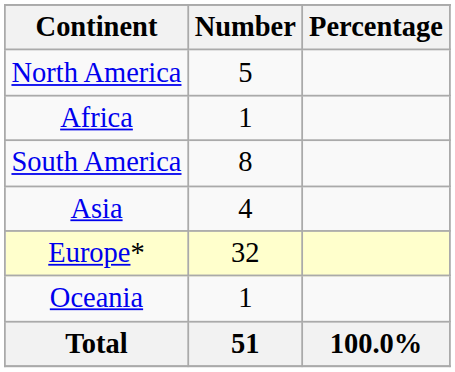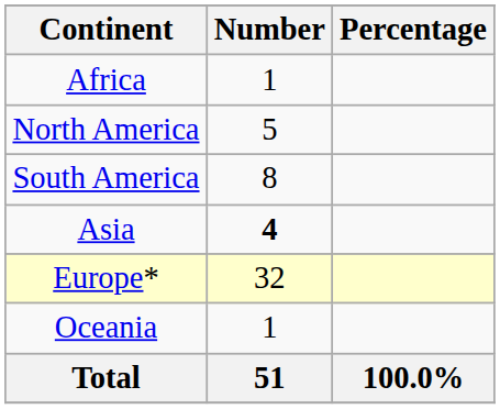rows swapped: Africa <-> North America
Asia | Number: normal -> bold
